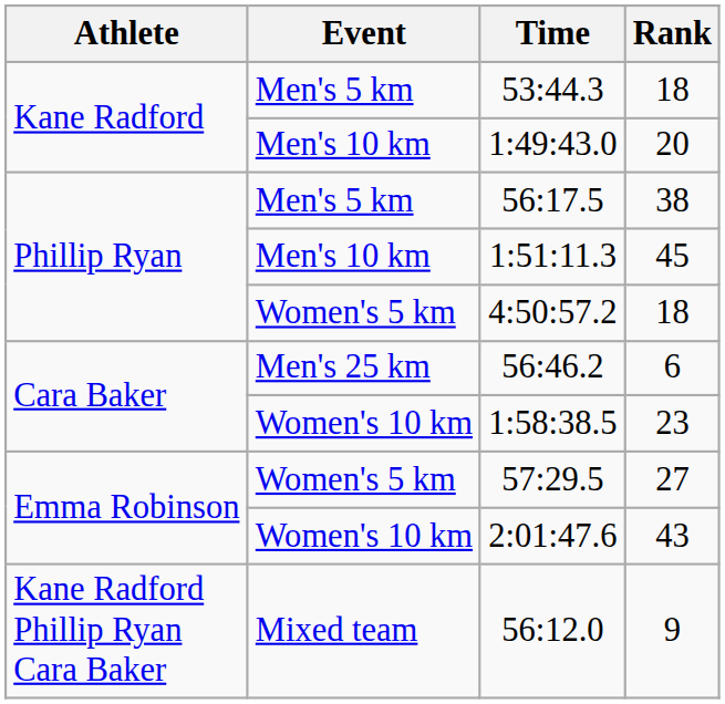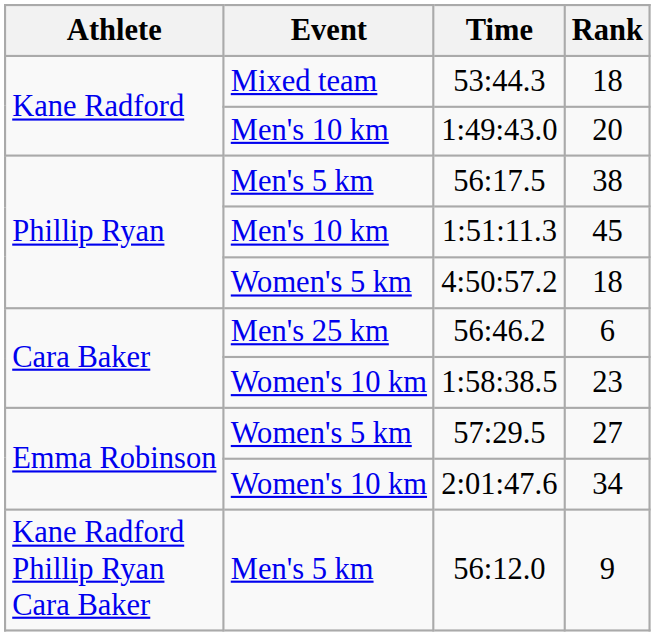53:44.3 | Event: Men's 5 km -> Mixed team
2:01:47.6 | Rank: 43 -> 34
56:12.0 | Event: Mixed team -> Men's 5 km
